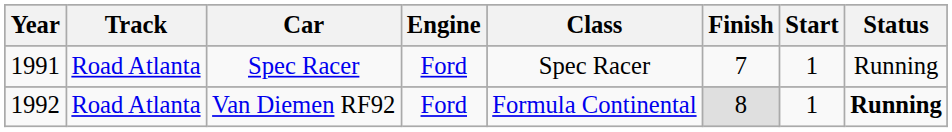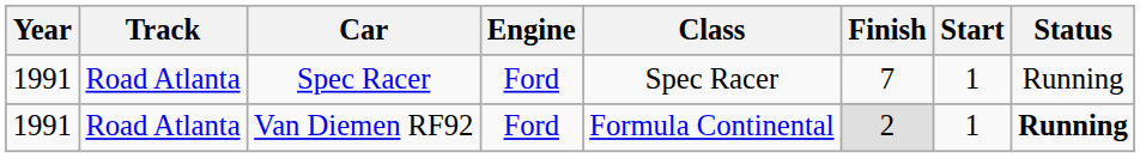Van Diemen RF92 | Year: 1992 -> 1991
Van Diemen RF92 | Finish: 8 -> 2
